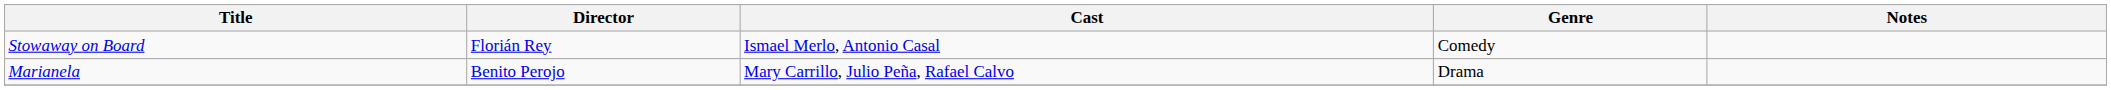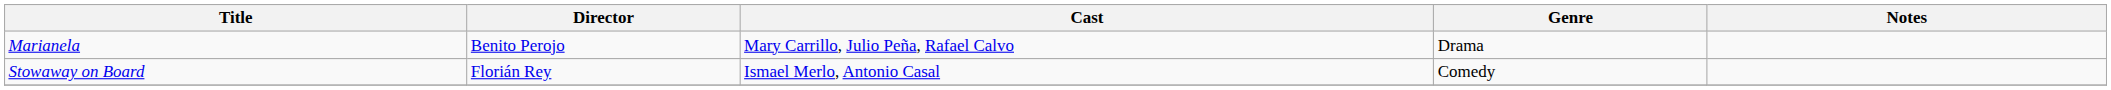rows swapped: Marianela <-> Stowaway on Board
